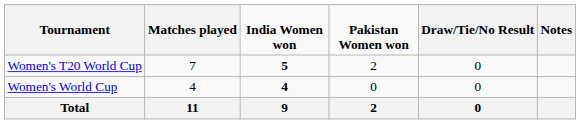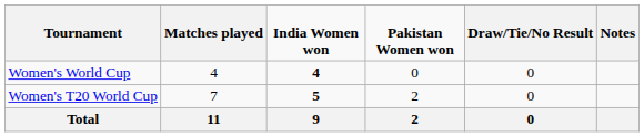rows swapped: Women's World Cup <-> Women's T20 World Cup
